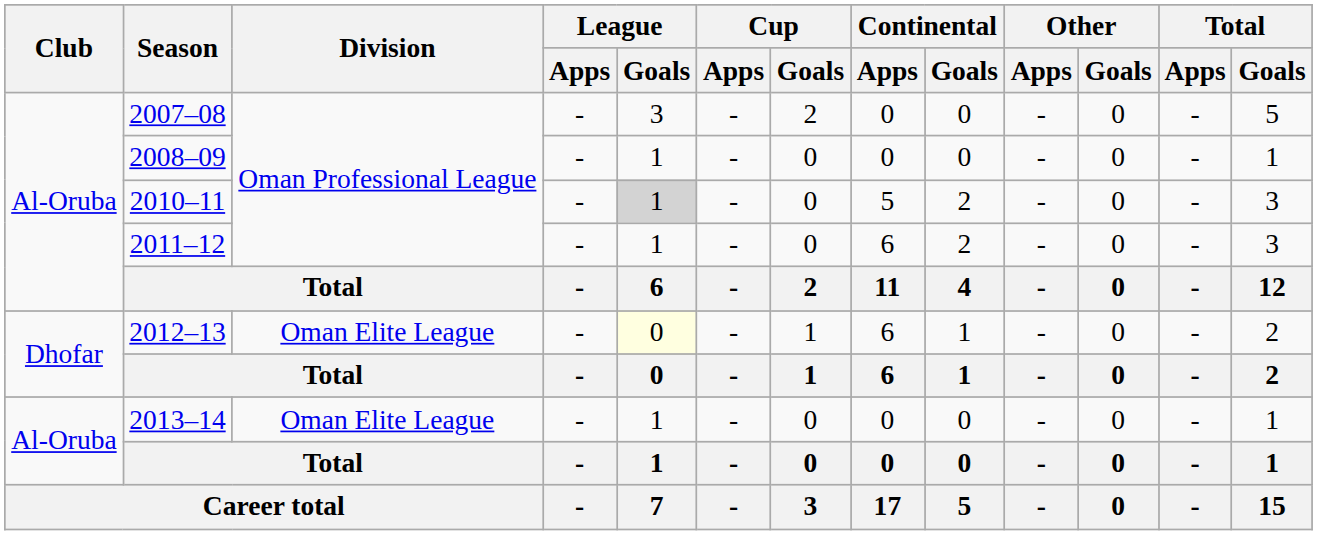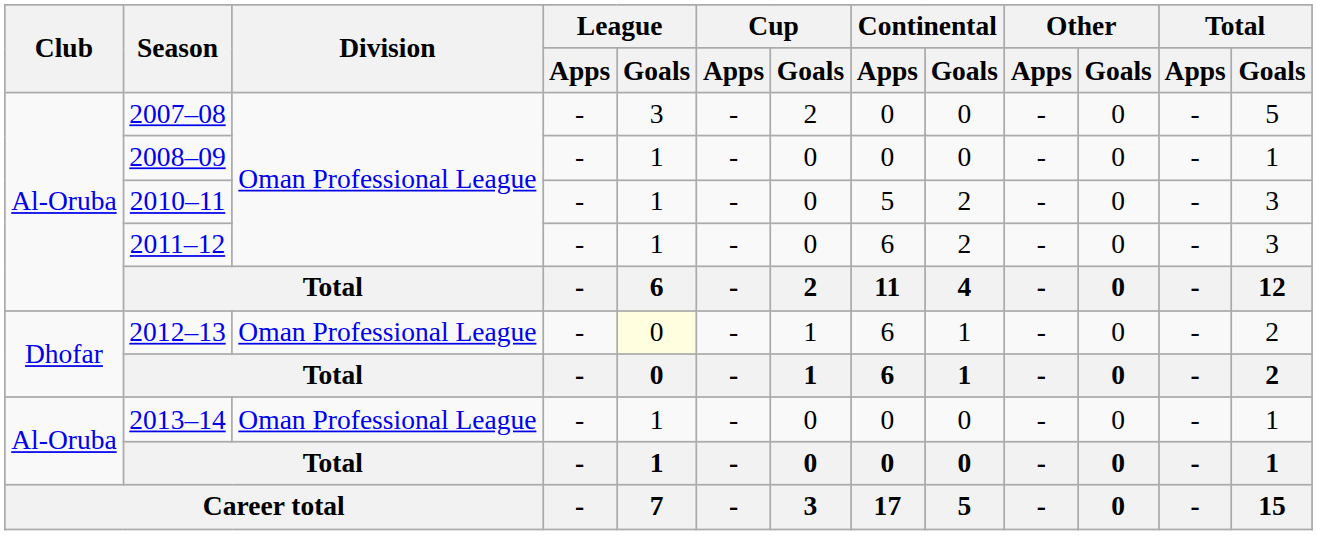2010–11 | League / Goals: lightgrey background -> no background
2012–13 | Division: Oman Elite League -> Oman Professional League
2013–14 | Division: Oman Elite League -> Oman Professional League
